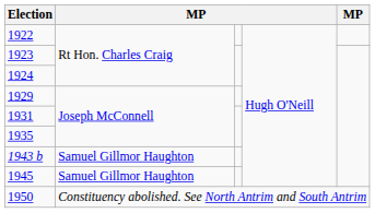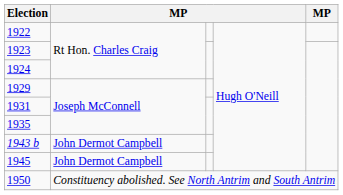1943 b | column 2: Samuel Gillmor Haughton -> John Dermot Campbell
1945 | column 2: Samuel Gillmor Haughton -> John Dermot Campbell
